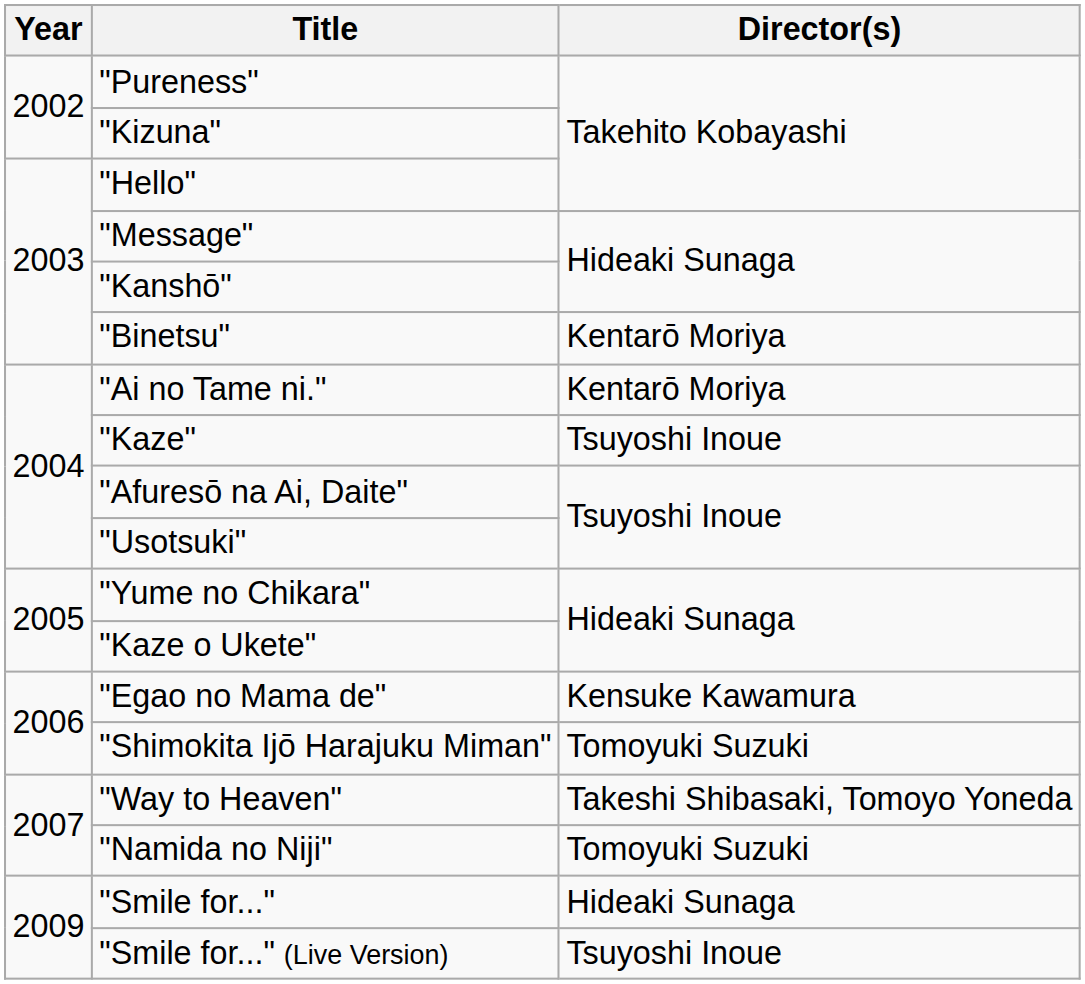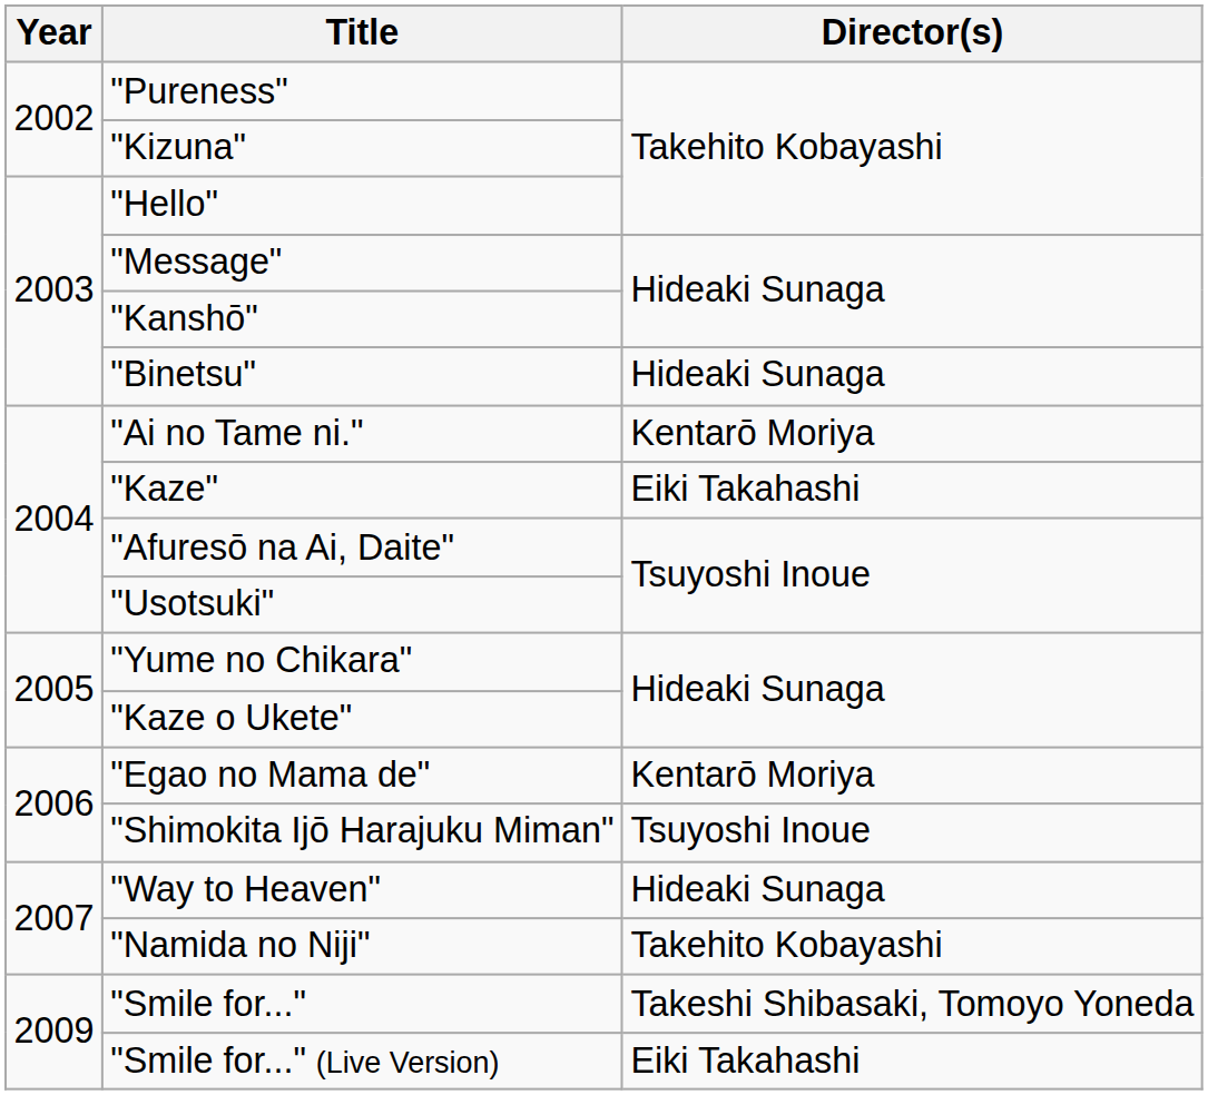"Binetsu" | Director(s): Kentarō Moriya -> Hideaki Sunaga
"Kaze" | Director(s): Tsuyoshi Inoue -> Eiki Takahashi
"Egao no Mama de" | Director(s): Kensuke Kawamura -> Kentarō Moriya
"Shimokita Ijō Harajuku Miman" | Director(s): Tomoyuki Suzuki -> Tsuyoshi Inoue
"Way to Heaven" | Director(s): Takeshi Shibasaki, Tomoyo Yoneda -> Hideaki Sunaga
"Namida no Niji" | Director(s): Tomoyuki Suzuki -> Takehito Kobayashi
"Smile for..." | Director(s): Hideaki Sunaga -> Takeshi Shibasaki, Tomoyo Yoneda
"Smile for..." (Live Version) | Director(s): Tsuyoshi Inoue -> Eiki Takahashi
